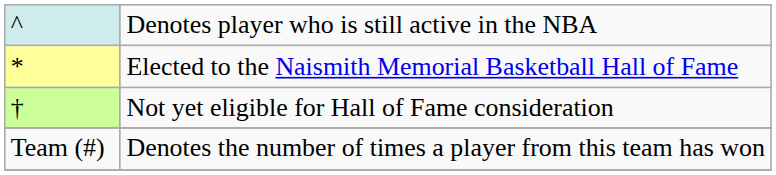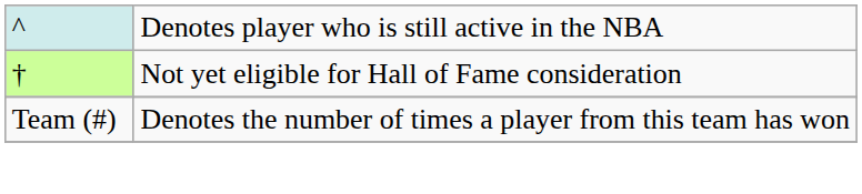- row: * | Elected to the Naismith Memorial Basketball Hall of Fame
